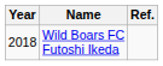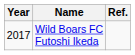Wild Boars FC Futoshi Ikeda | Year: 2018 -> 2017
